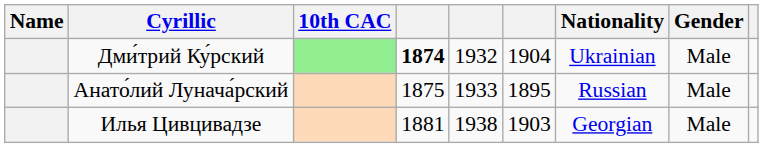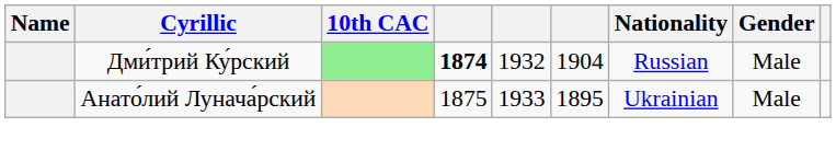Дми́трий Ку́рский | Nationality: Ukrainian -> Russian
Анато́лий Лунача́рский | Nationality: Russian -> Ukrainian
- row: Илья Цивцивадзе | 1881 | 1938 | 1903 | Georgian | Male
